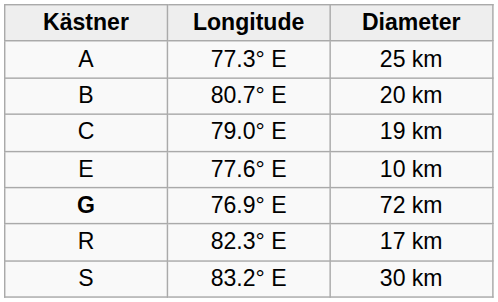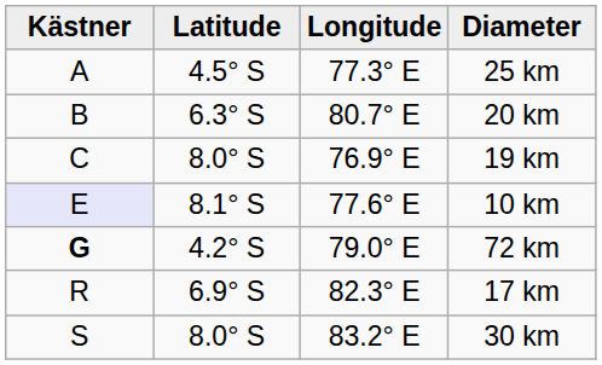+ column: Latitude | 4.5° S | 6.3° S | 8.0° S | 8.1° S | 4.2° S | 6.9° S | 8.0° S
19 km | Longitude: 79.0° E -> 76.9° E
10 km | Kästner: no background -> lavender background
72 km | Longitude: 76.9° E -> 79.0° E
